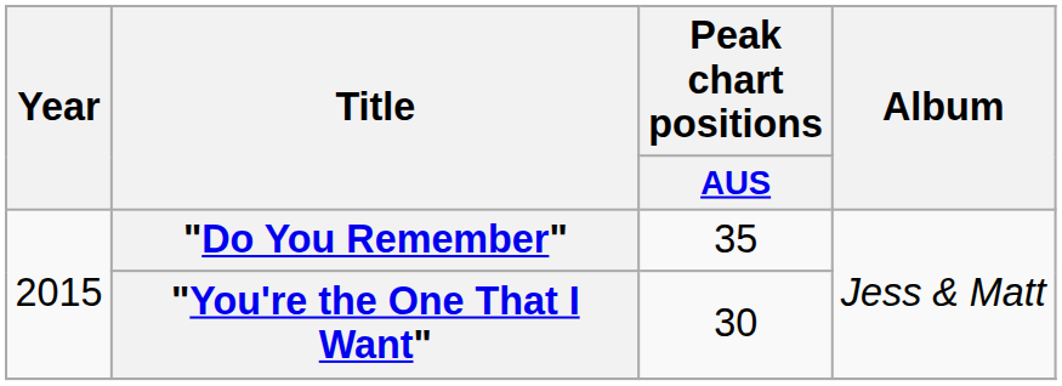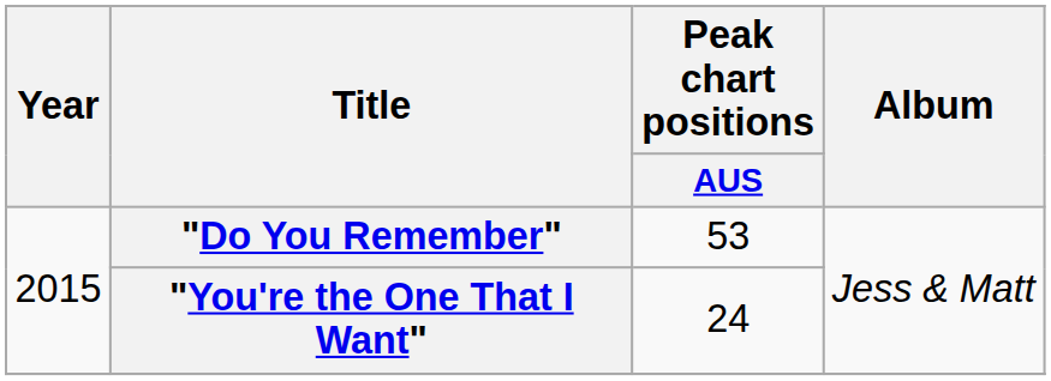"Do You Remember" | Peak chart positions / AUS: 35 -> 53
"You're the One That I Want" | Peak chart positions / AUS: 30 -> 24
